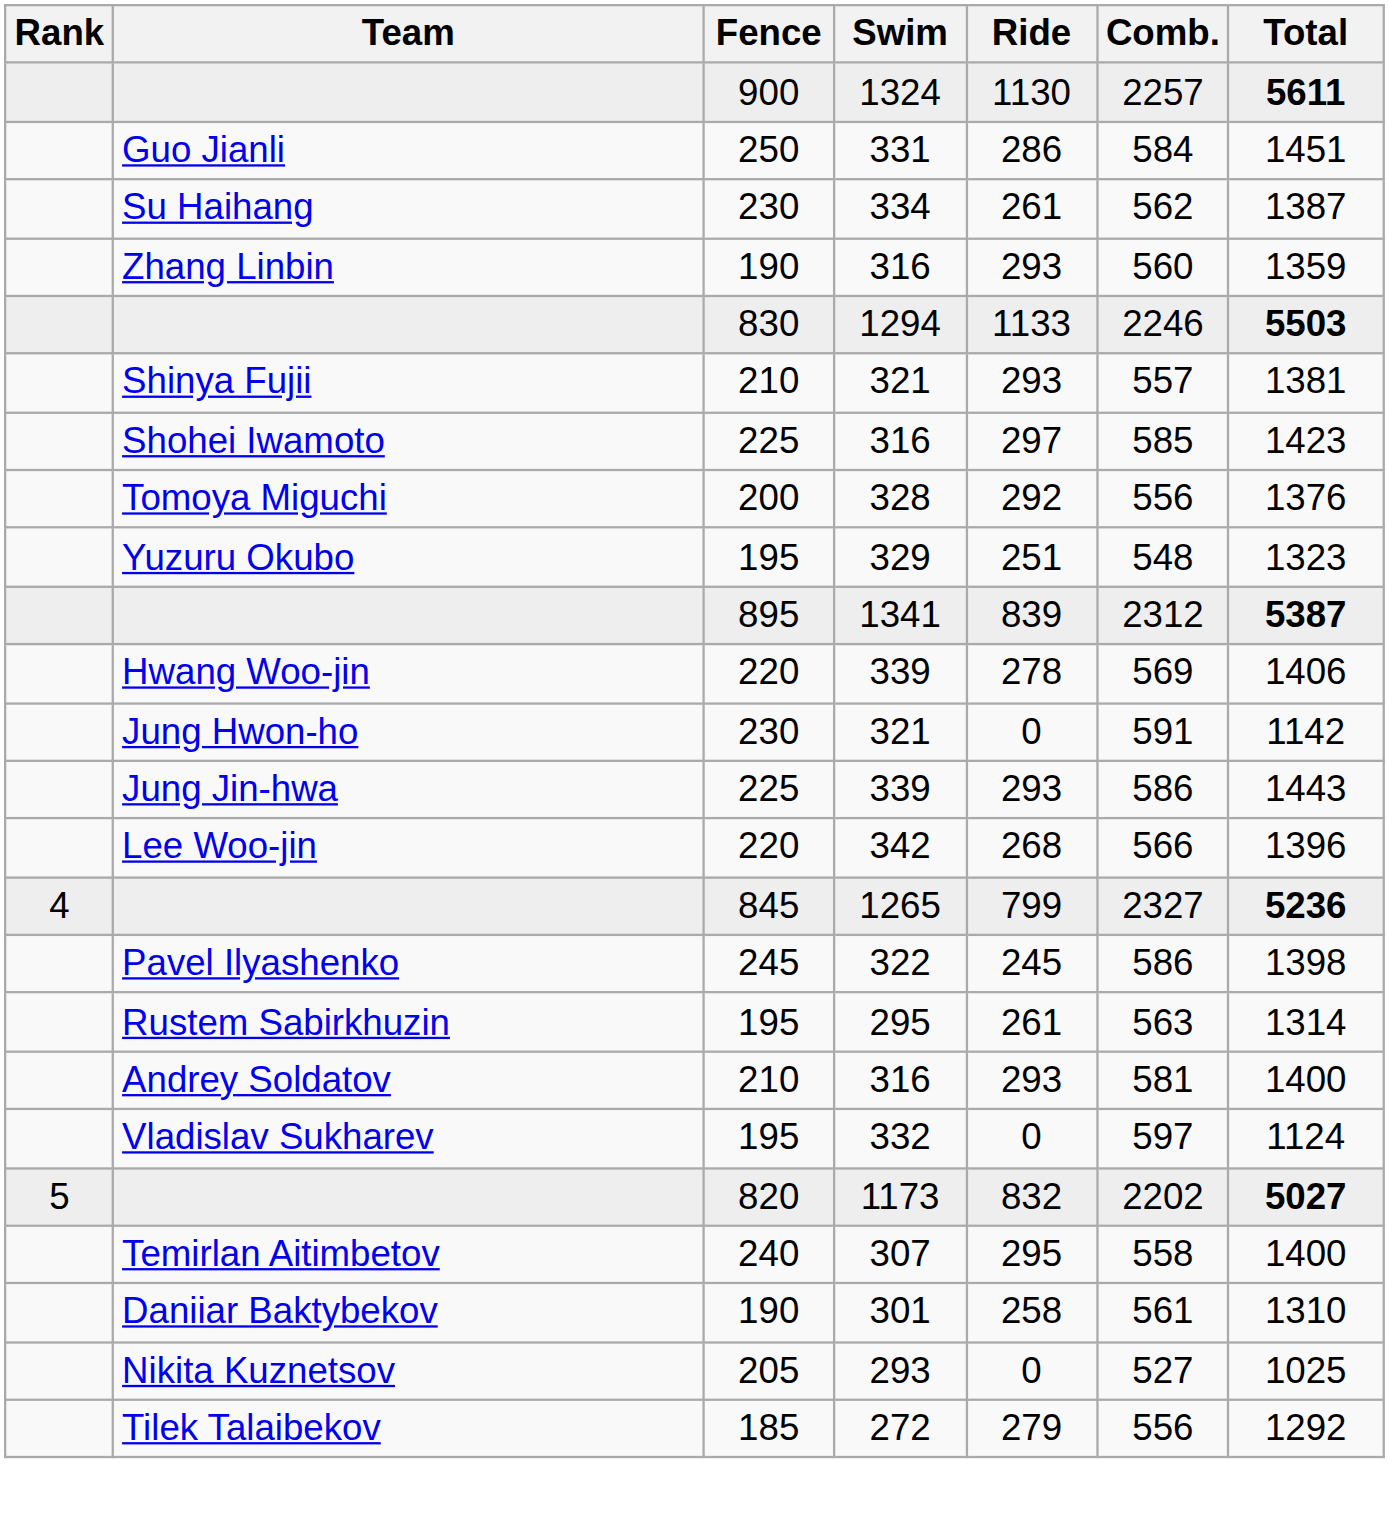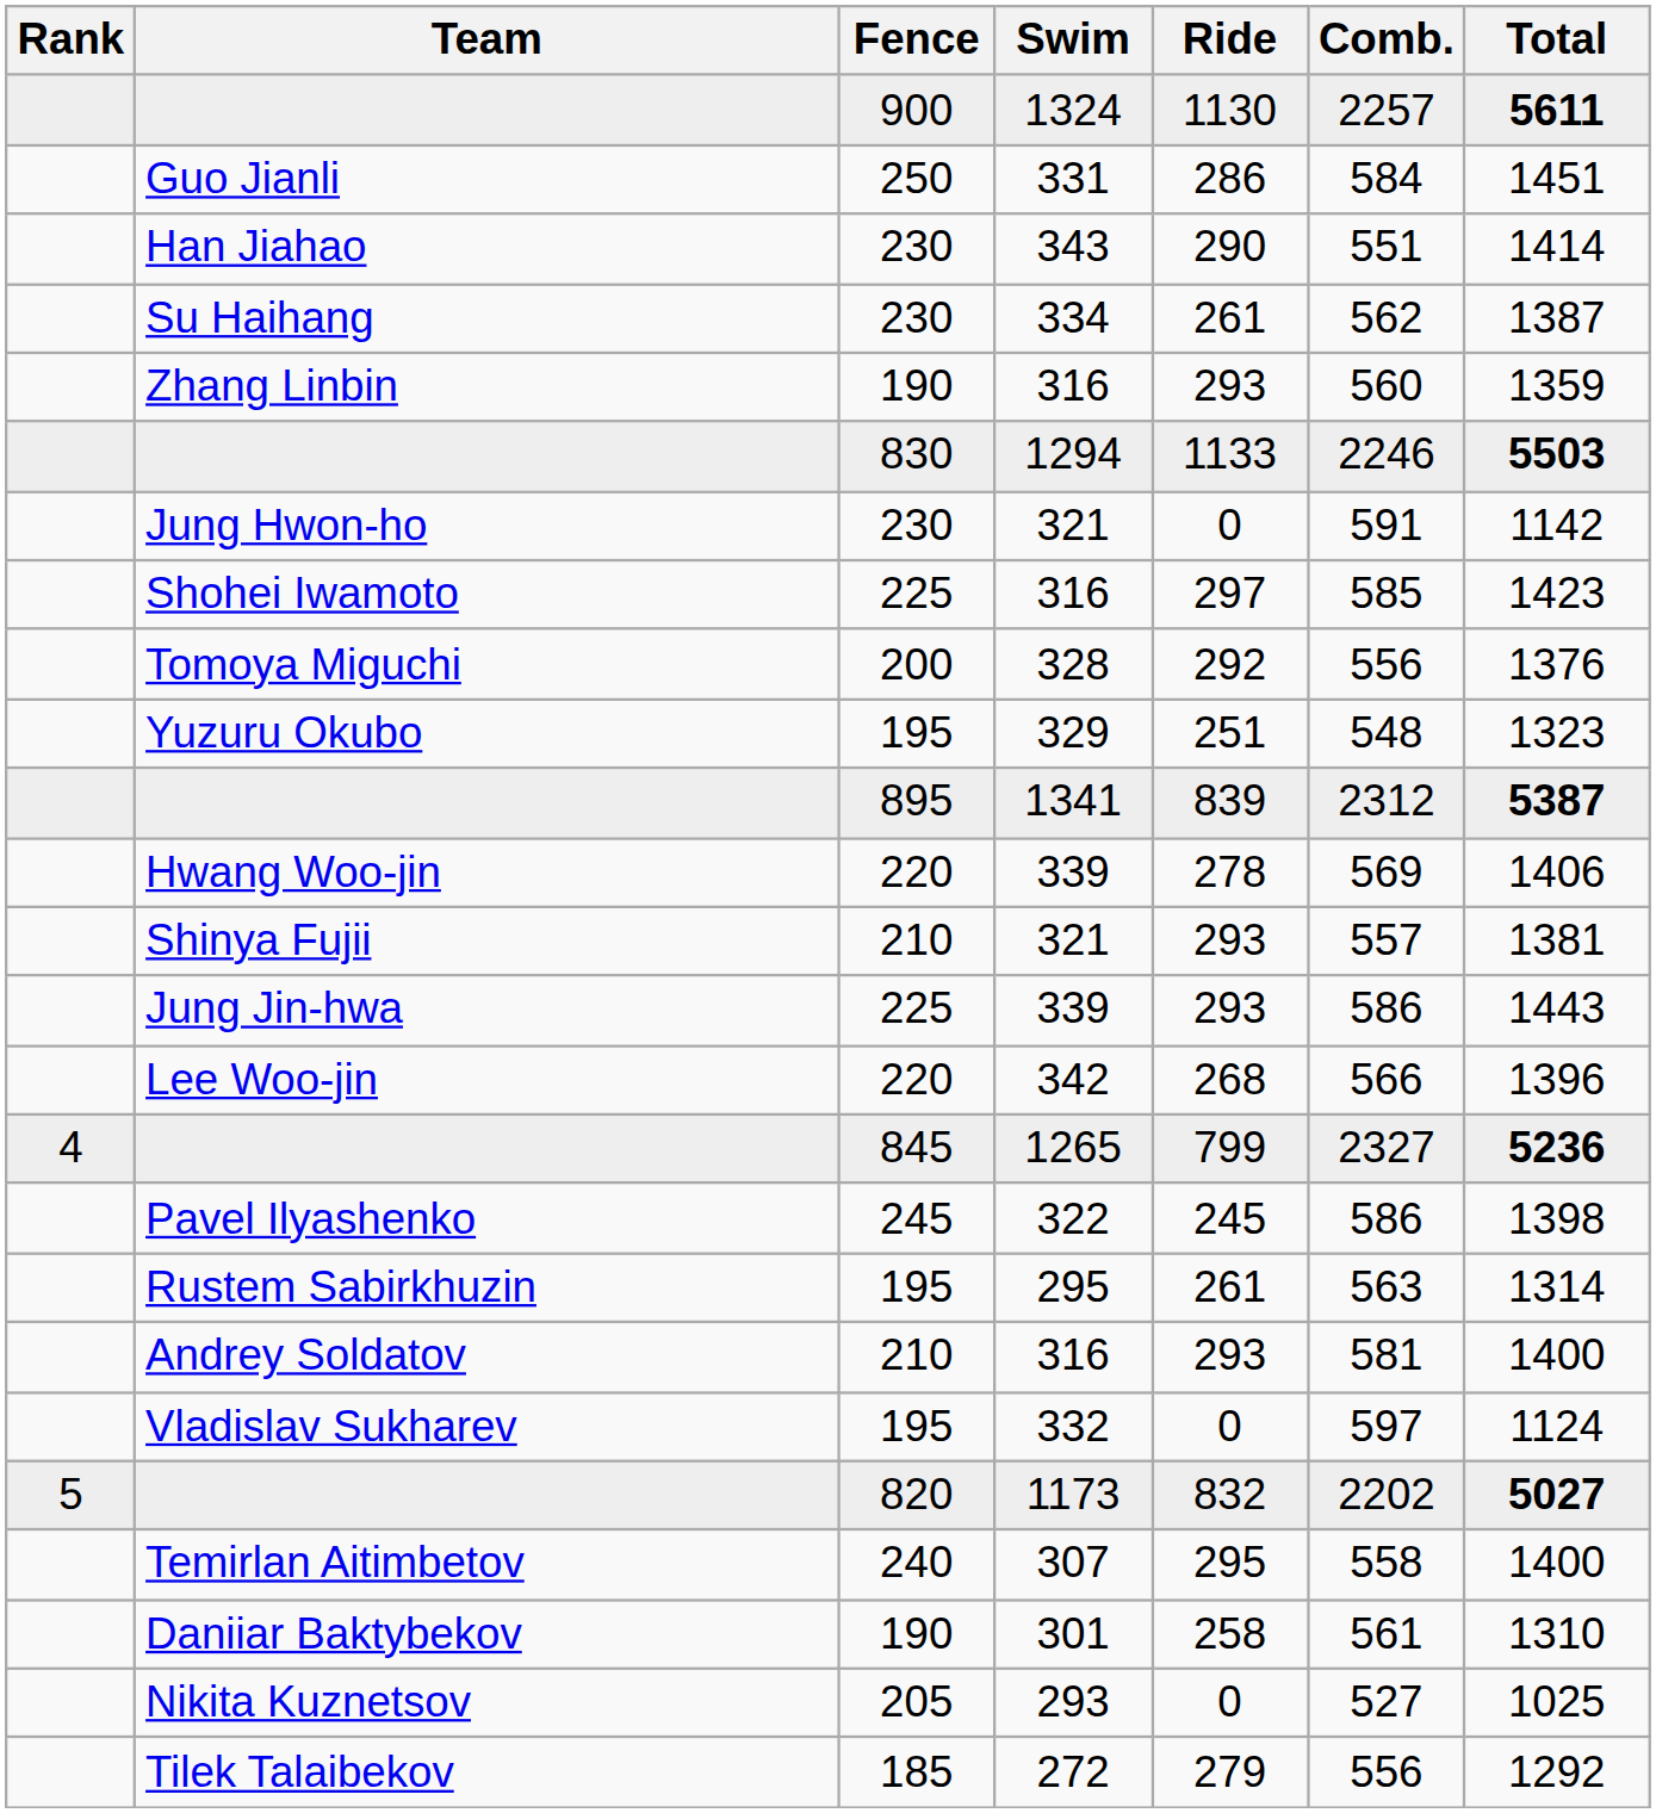+ row: Han Jiahao | 230 | 343 | 290 | 551 | 1414
rows swapped: Shinya Fujii <-> Jung Hwon-ho
